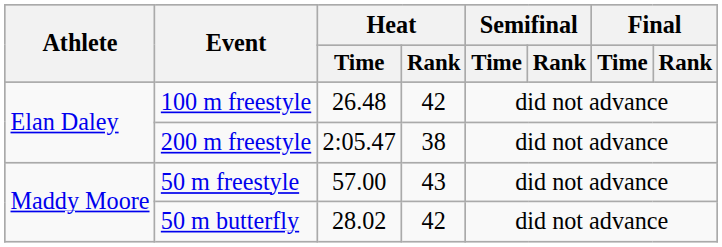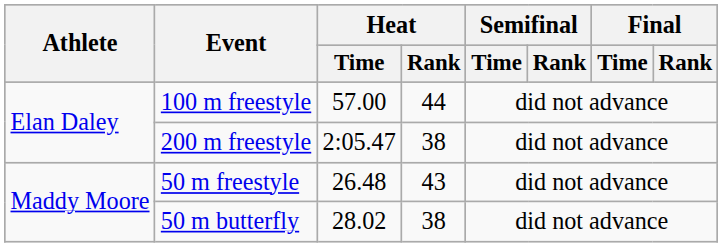100 m freestyle | Heat / Time: 26.48 -> 57.00
100 m freestyle | Heat / Rank: 42 -> 44
50 m freestyle | Heat / Time: 57.00 -> 26.48
50 m butterfly | Heat / Rank: 42 -> 38
